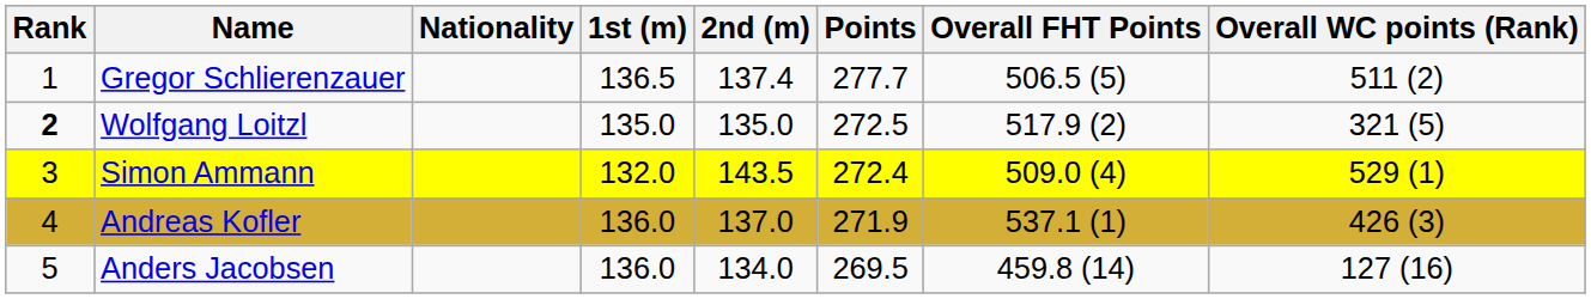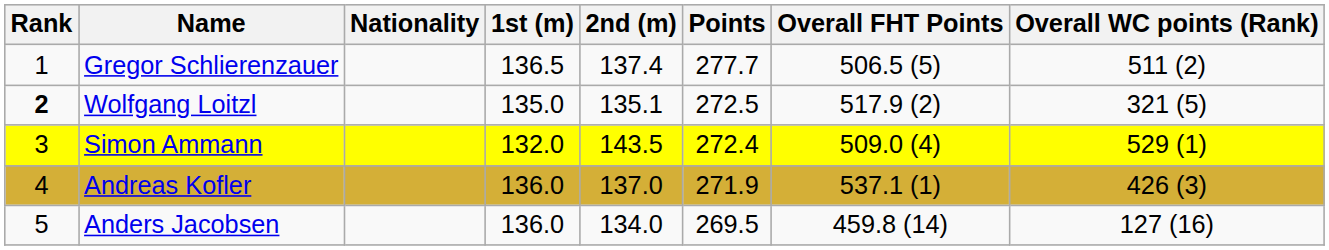Wolfgang Loitzl | 2nd (m): 135.0 -> 135.1
